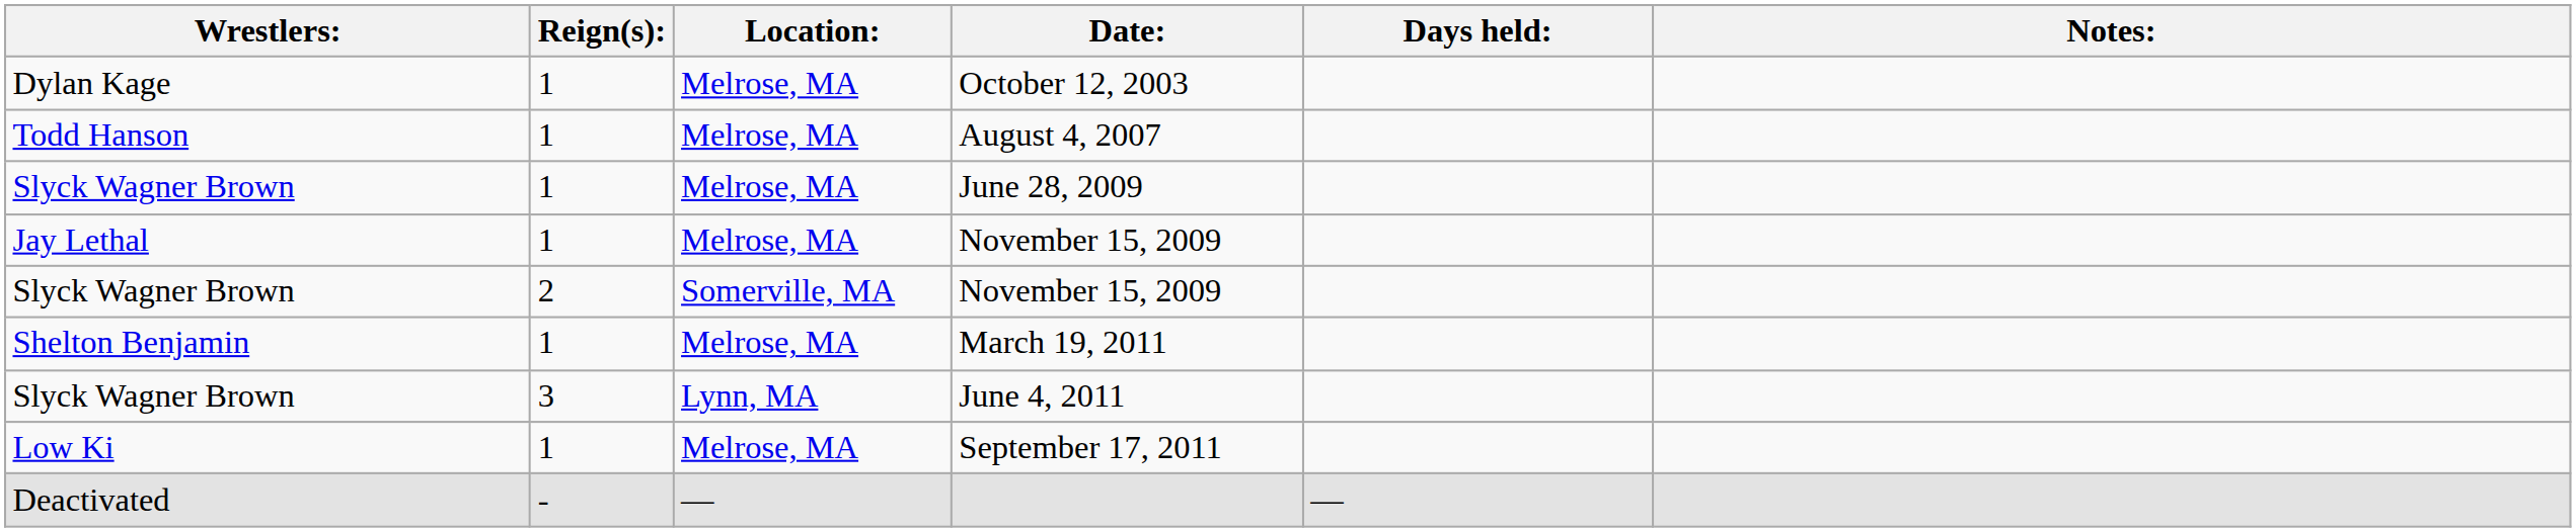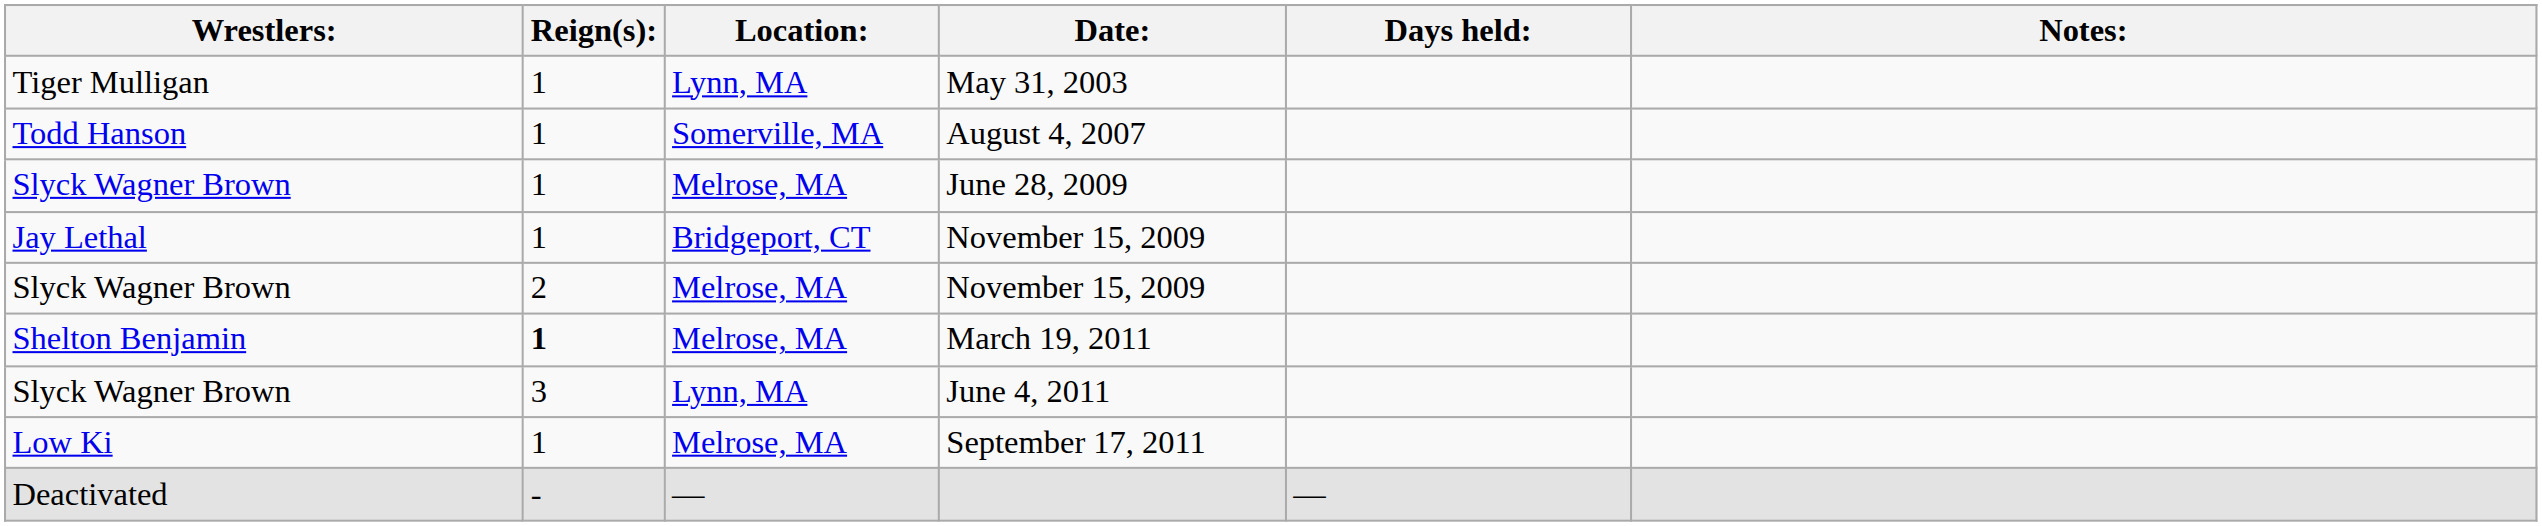+ row: Tiger Mulligan | 1 | Lynn, MA | May 31, 2003
- row: Dylan Kage | 1 | Melrose, MA | October 12, 2003
August 4, 2007 | Location:: Melrose, MA -> Somerville, MA
Jay Lethal / November 15, 2009 | Location:: Melrose, MA -> Bridgeport, CT
Slyck Wagner Brown / November 15, 2009 | Location:: Somerville, MA -> Melrose, MA
March 19, 2011 | Reign(s):: normal -> bold
